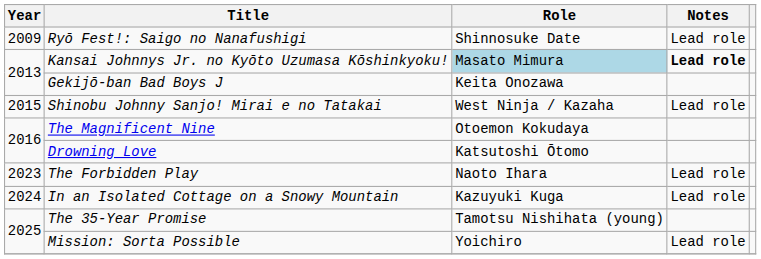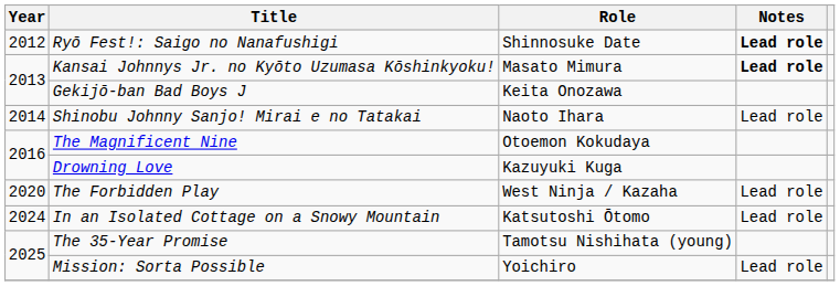Ryō Fest!: Saigo no Nanafushigi | Year: 2009 -> 2012
Ryō Fest!: Saigo no Nanafushigi | Notes: normal -> bold
Kansai Johnnys Jr. no Kyōto Uzumasa Kōshinkyoku! | Role: lightblue background -> no background
Shinobu Johnny Sanjo! Mirai e no Tatakai | Year: 2015 -> 2014
Shinobu Johnny Sanjo! Mirai e no Tatakai | Role: West Ninja / Kazaha -> Naoto Ihara
Drowning Love | Role: Katsutoshi Ōtomo -> Kazuyuki Kuga
The Forbidden Play | Year: 2023 -> 2020
The Forbidden Play | Role: Naoto Ihara -> West Ninja / Kazaha
In an Isolated Cottage on a Snowy Mountain | Role: Kazuyuki Kuga -> Katsutoshi Ōtomo
